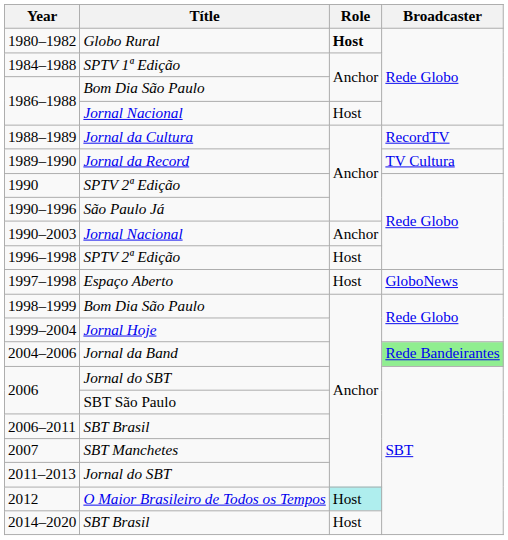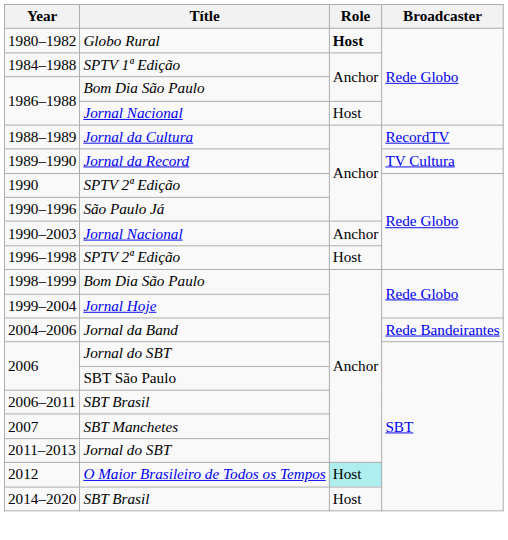- row: 1997–1998 | Espaço Aberto | Host | GloboNews
2004–2006 | Broadcaster: lightgreen background -> no background
